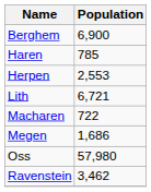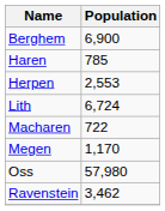Lith | Population: 6,721 -> 6,724
Megen | Population: 1,686 -> 1,170
